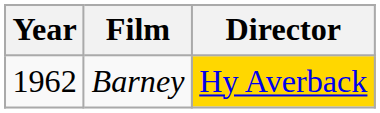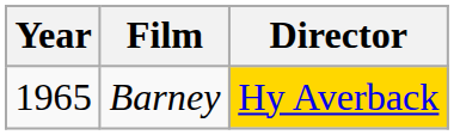Barney | Year: 1962 -> 1965
